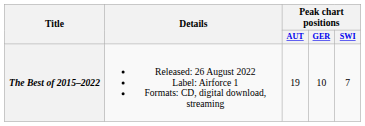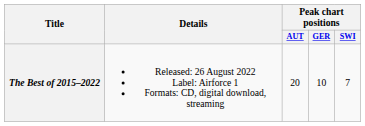The Best of 2015–2022 | Peak chart positions / AUT: 19 -> 20
